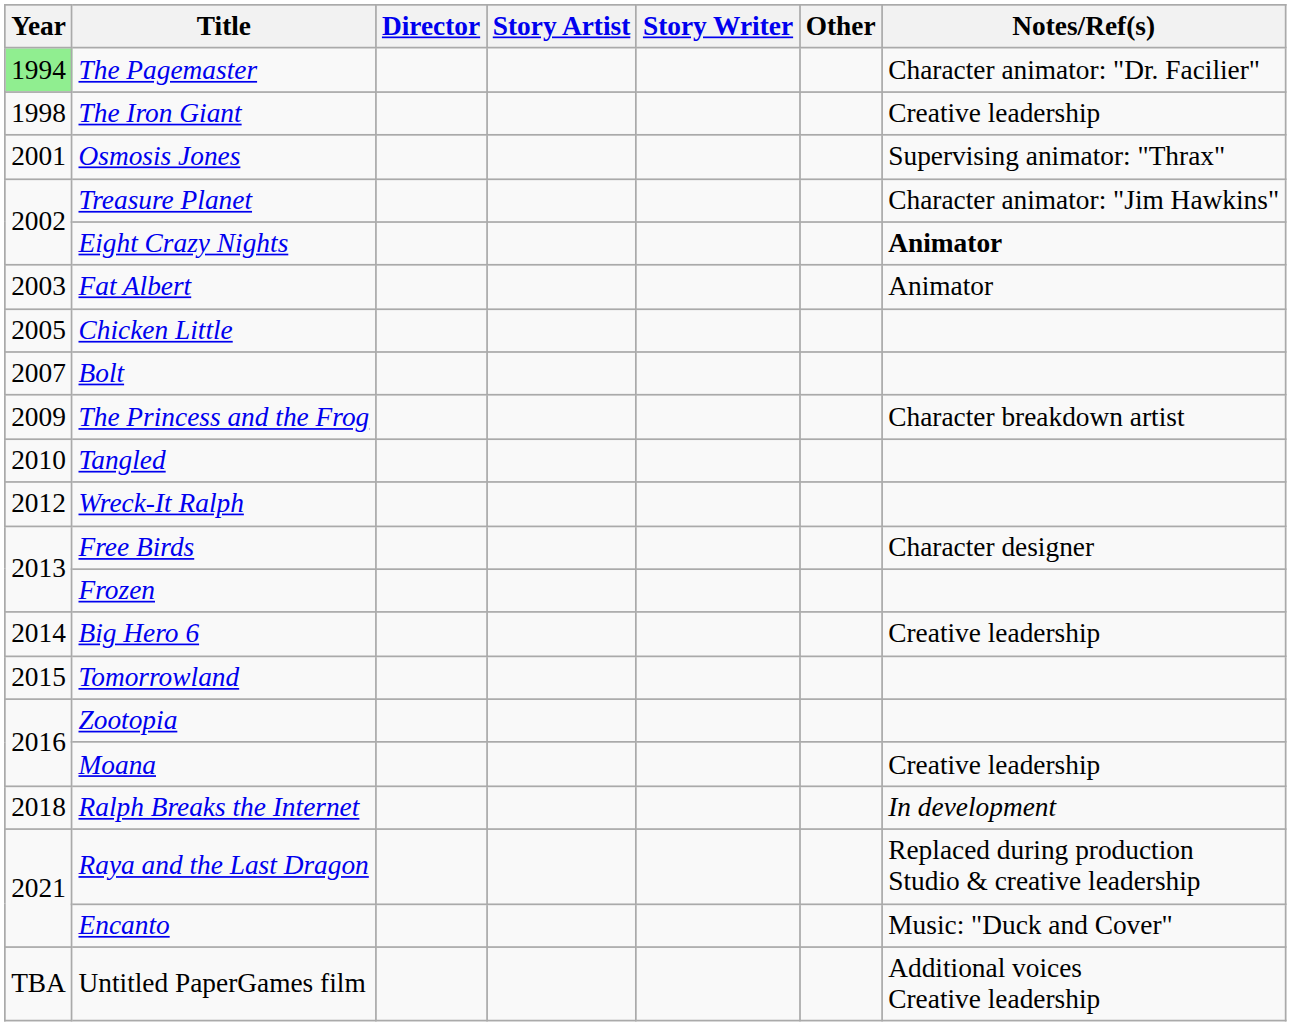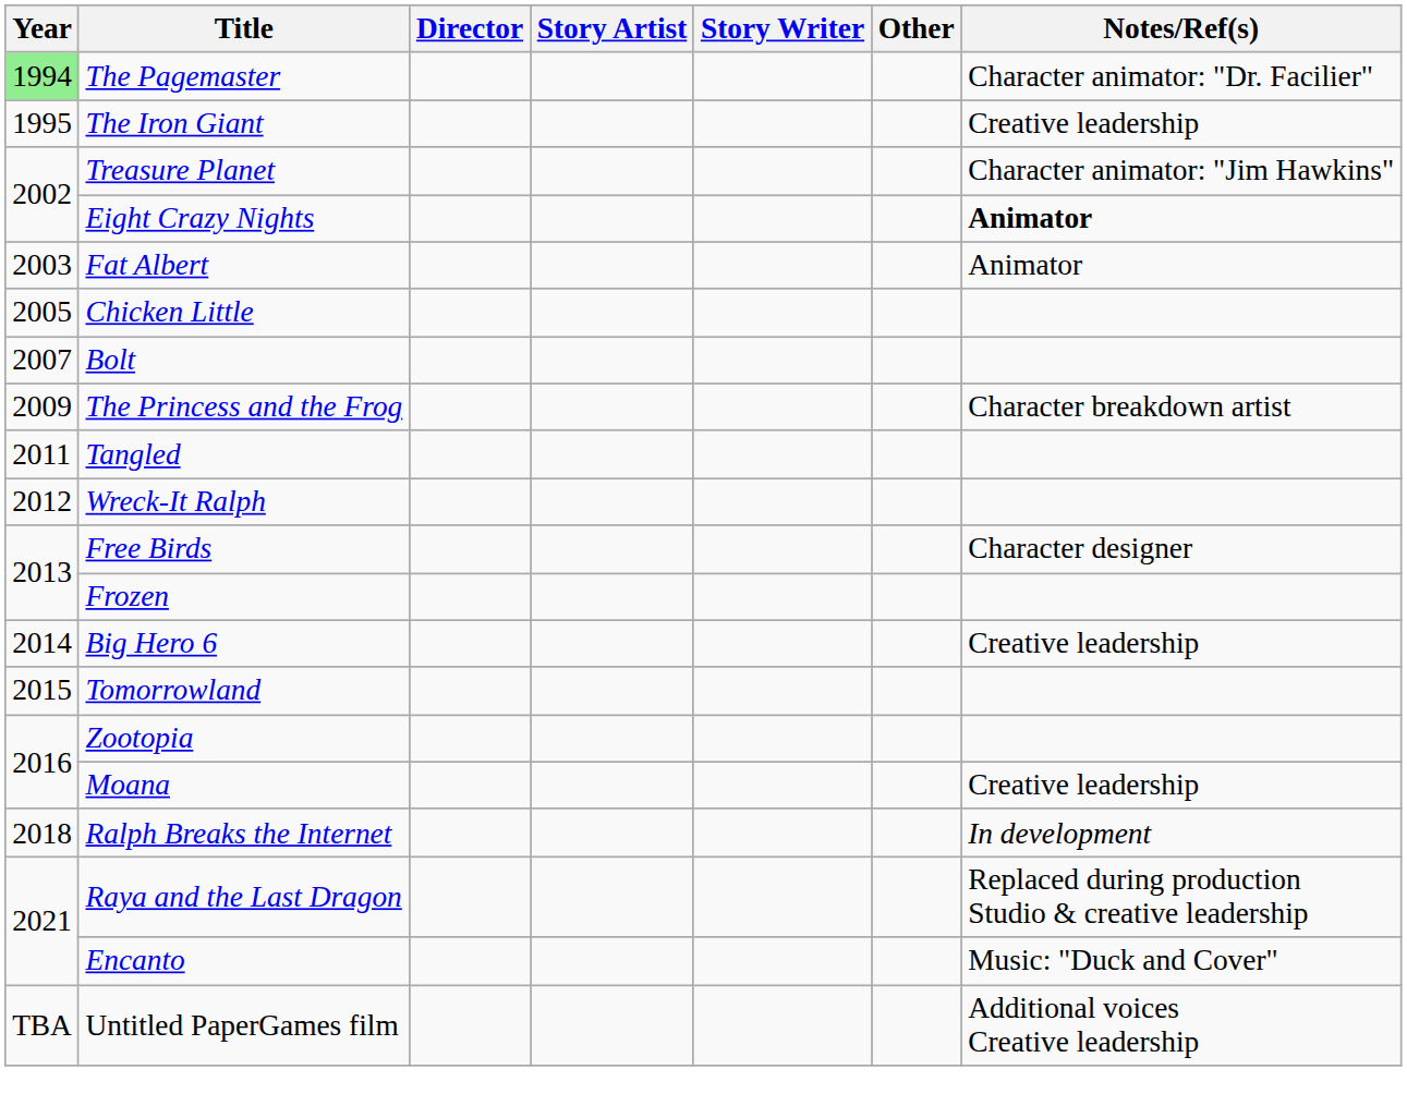The Iron Giant | Year: 1998 -> 1995
- row: 2001 | Osmosis Jones | Supervising animator: "Thrax"
Tangled | Year: 2010 -> 2011
